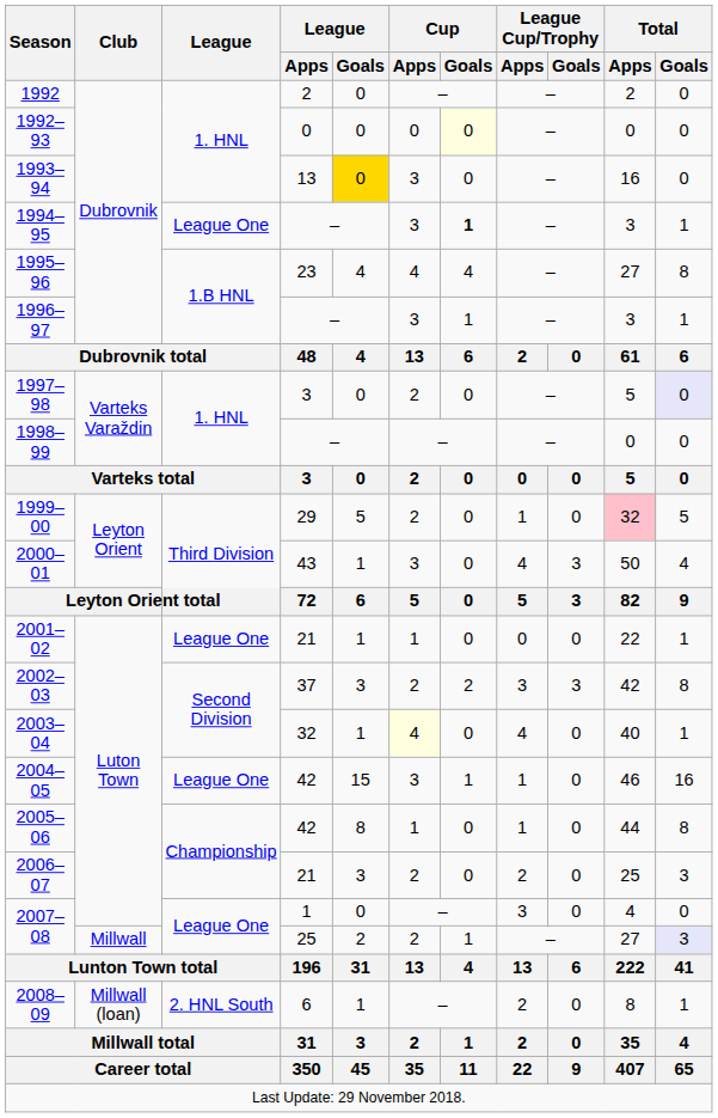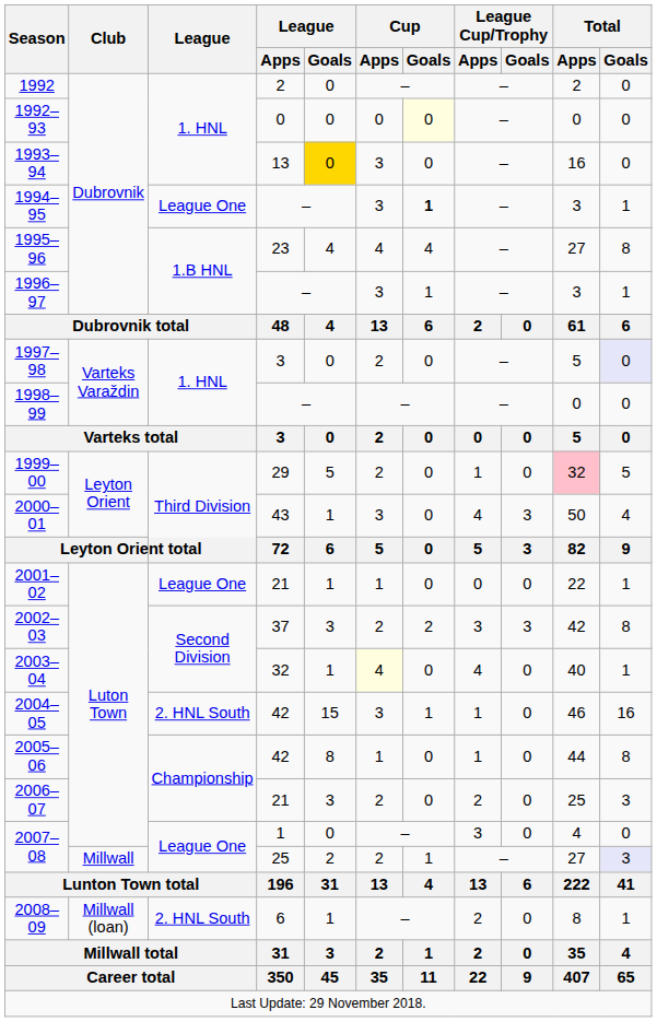2004–05 | League: League One -> 2. HNL South
